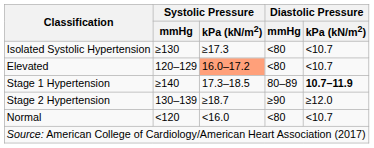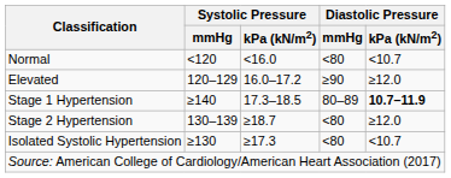rows swapped: Normal <-> Isolated Systolic Hypertension
Elevated | Systolic Pressure / kPa (kN/m2): lightsalmon background -> no background
Elevated | Diastolic Pressure / mmHg: <80 -> ≥90
Elevated | Diastolic Pressure / kPa (kN/m2): <10.7 -> ≥12.0
Stage 2 Hypertension | Diastolic Pressure / mmHg: ≥90 -> <80
